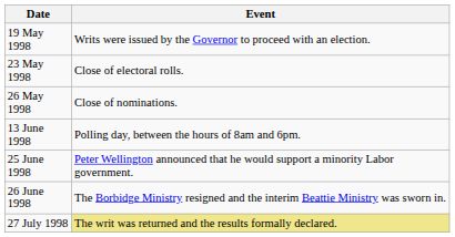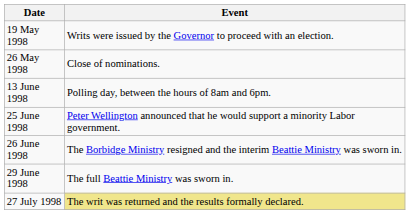- row: 23 May 1998 | Close of electoral rolls.
+ row: 29 June 1998 | The full Beattie Ministry was sworn in.
